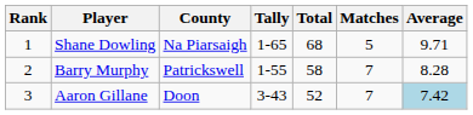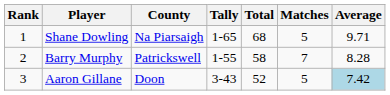Aaron Gillane | Matches: 7 -> 5
